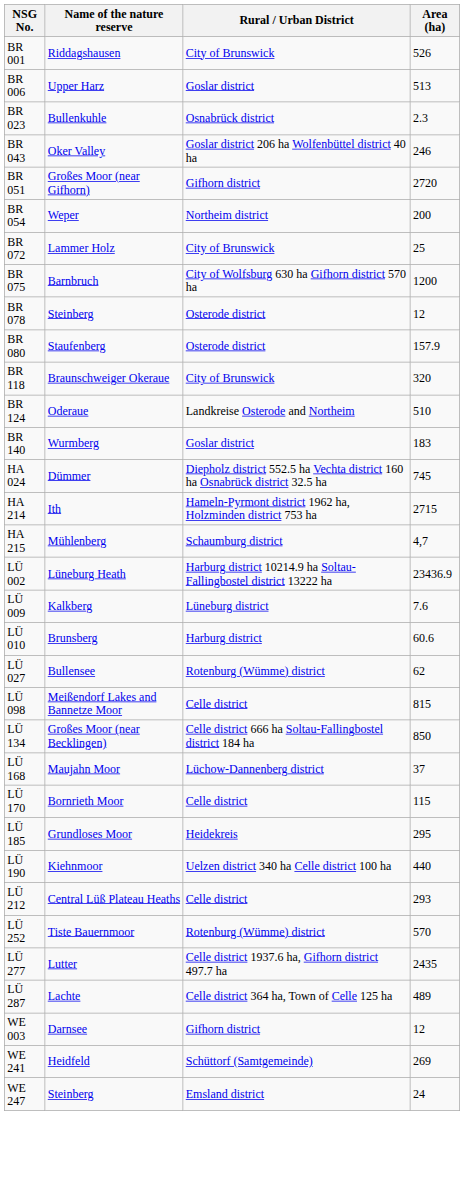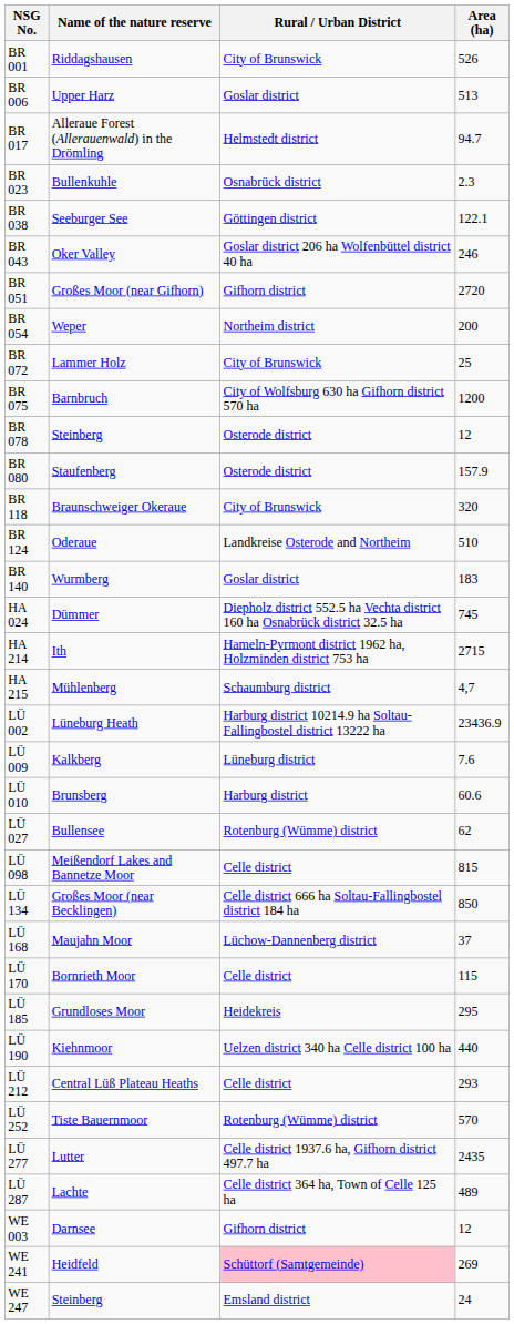+ row: BR 017 | Alleraue Forest (Allerauenwald) in the Drömling | Helmstedt district | 94.7
+ row: BR 038 | Seeburger See | Göttingen district | 122.1
WE 241 | Rural / Urban District: no background -> pink background
